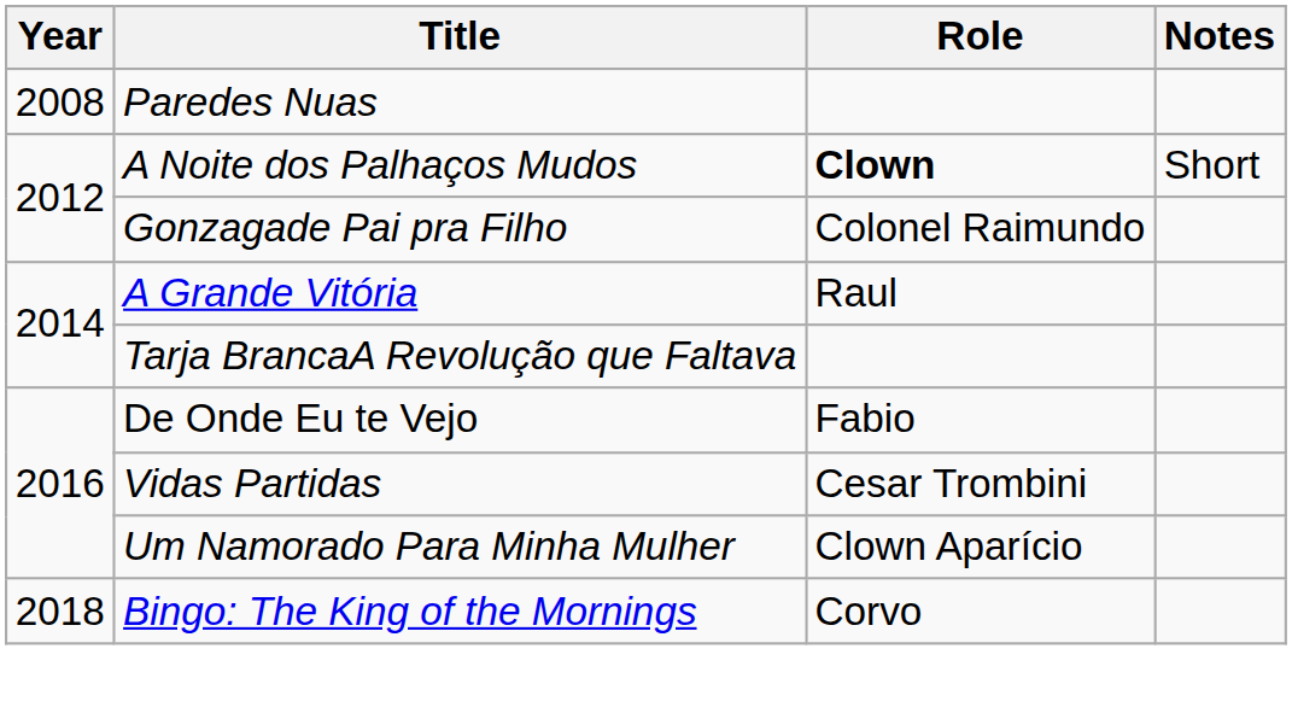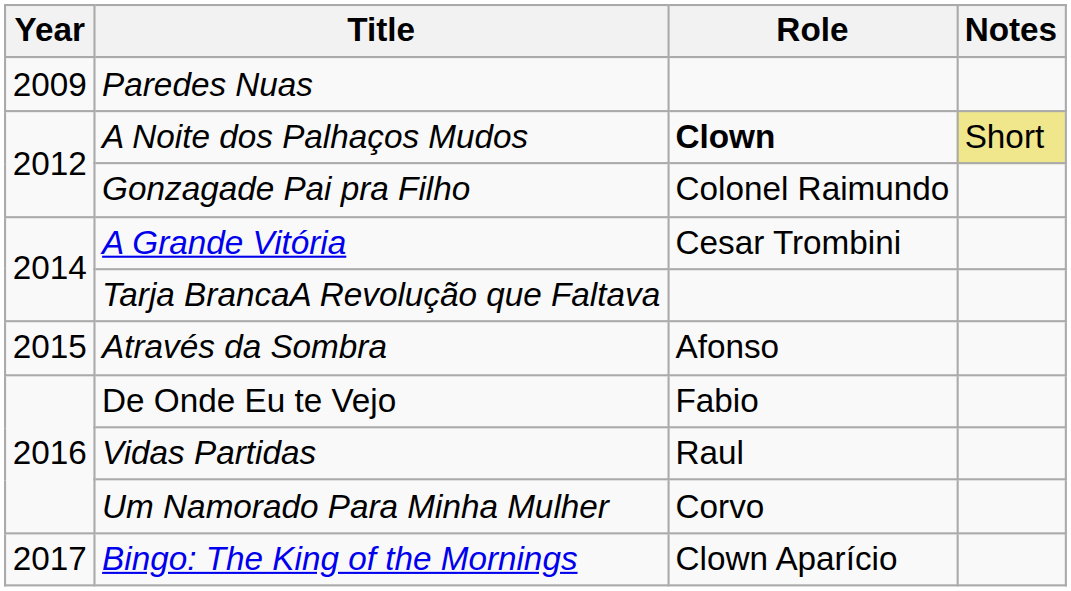Paredes Nuas | Year: 2008 -> 2009
A Noite dos Palhaços Mudos | Notes: no background -> khaki background
A Grande Vitória | Role: Raul -> Cesar Trombini
+ row: 2015 | Através da Sombra | Afonso
Vidas Partidas | Role: Cesar Trombini -> Raul
Um Namorado Para Minha Mulher | Role: Clown Aparício -> Corvo
Bingo: The King of the Mornings | Year: 2018 -> 2017
Bingo: The King of the Mornings | Role: Corvo -> Clown Aparício
